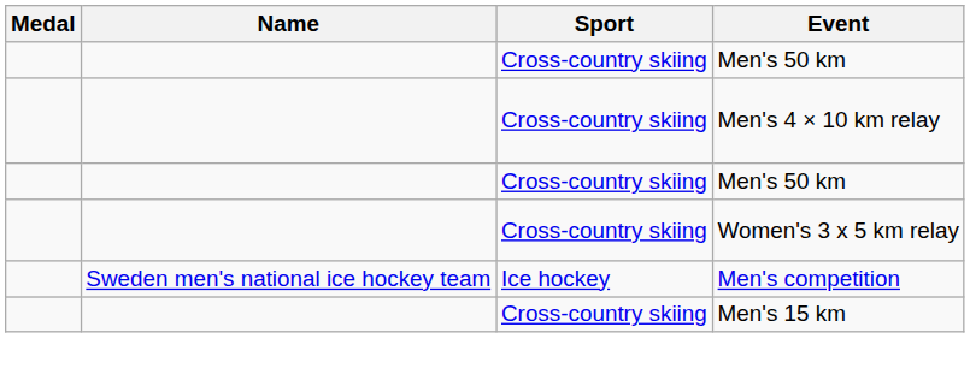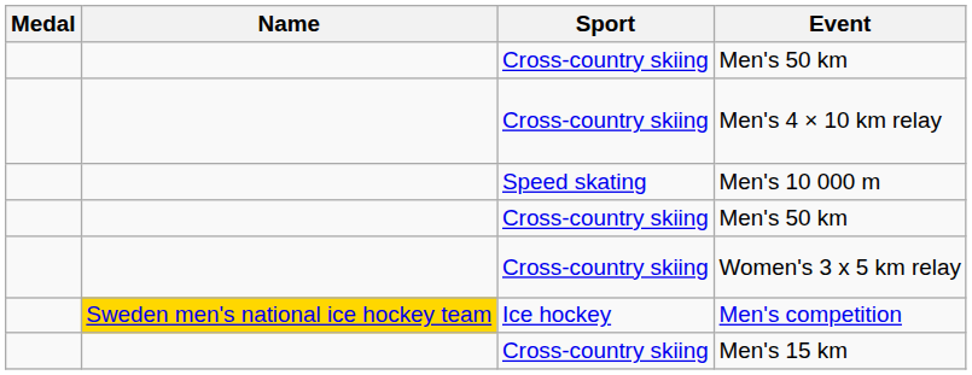+ row: Speed skating | Men's 10 000 m
Men's competition | Name: no background -> gold background
